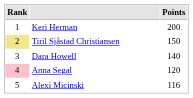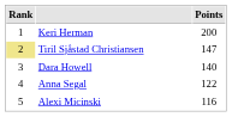Tiril Sjåstad Christiansen | Points: 150 -> 147
Anna Segal | Rank: pink background -> no background
Anna Segal | Points: 120 -> 122
